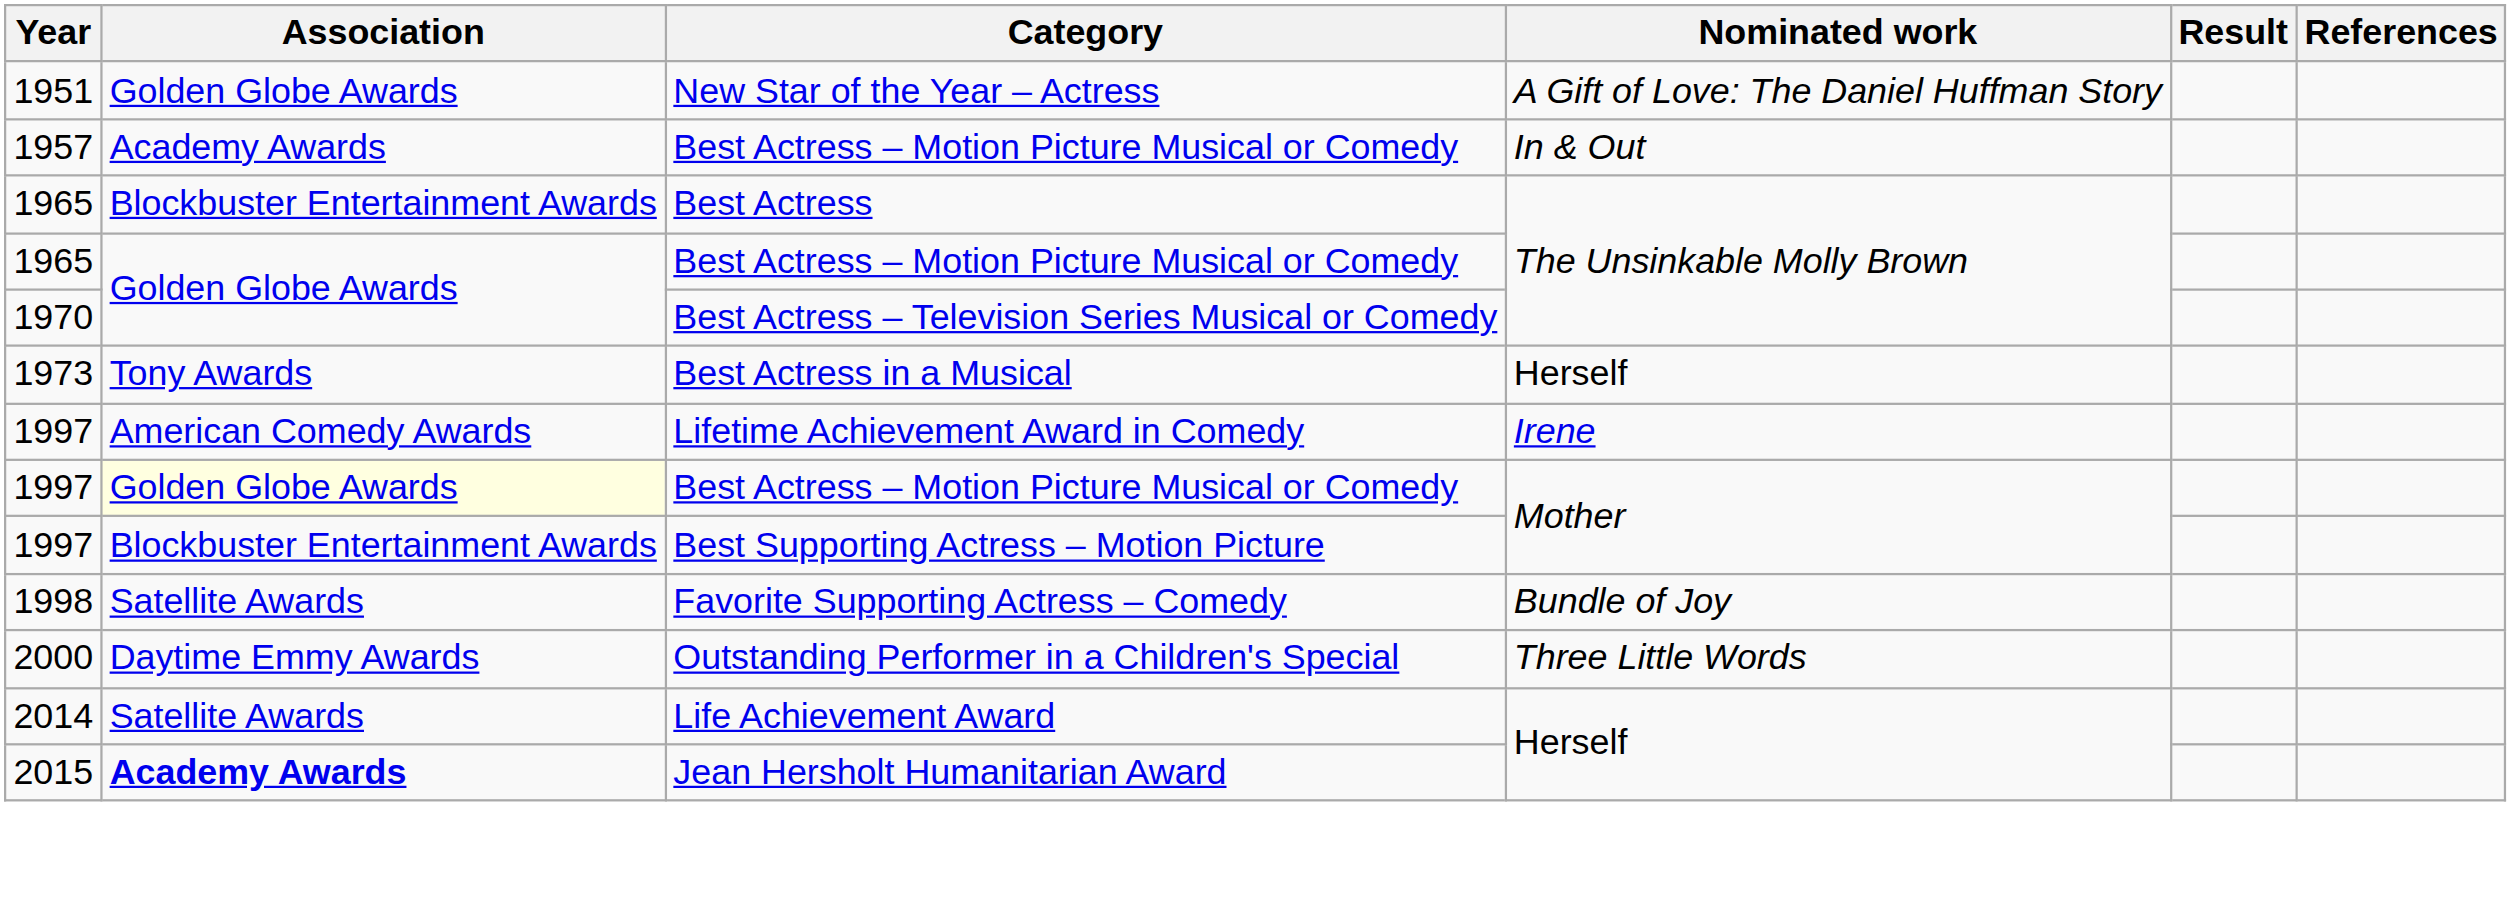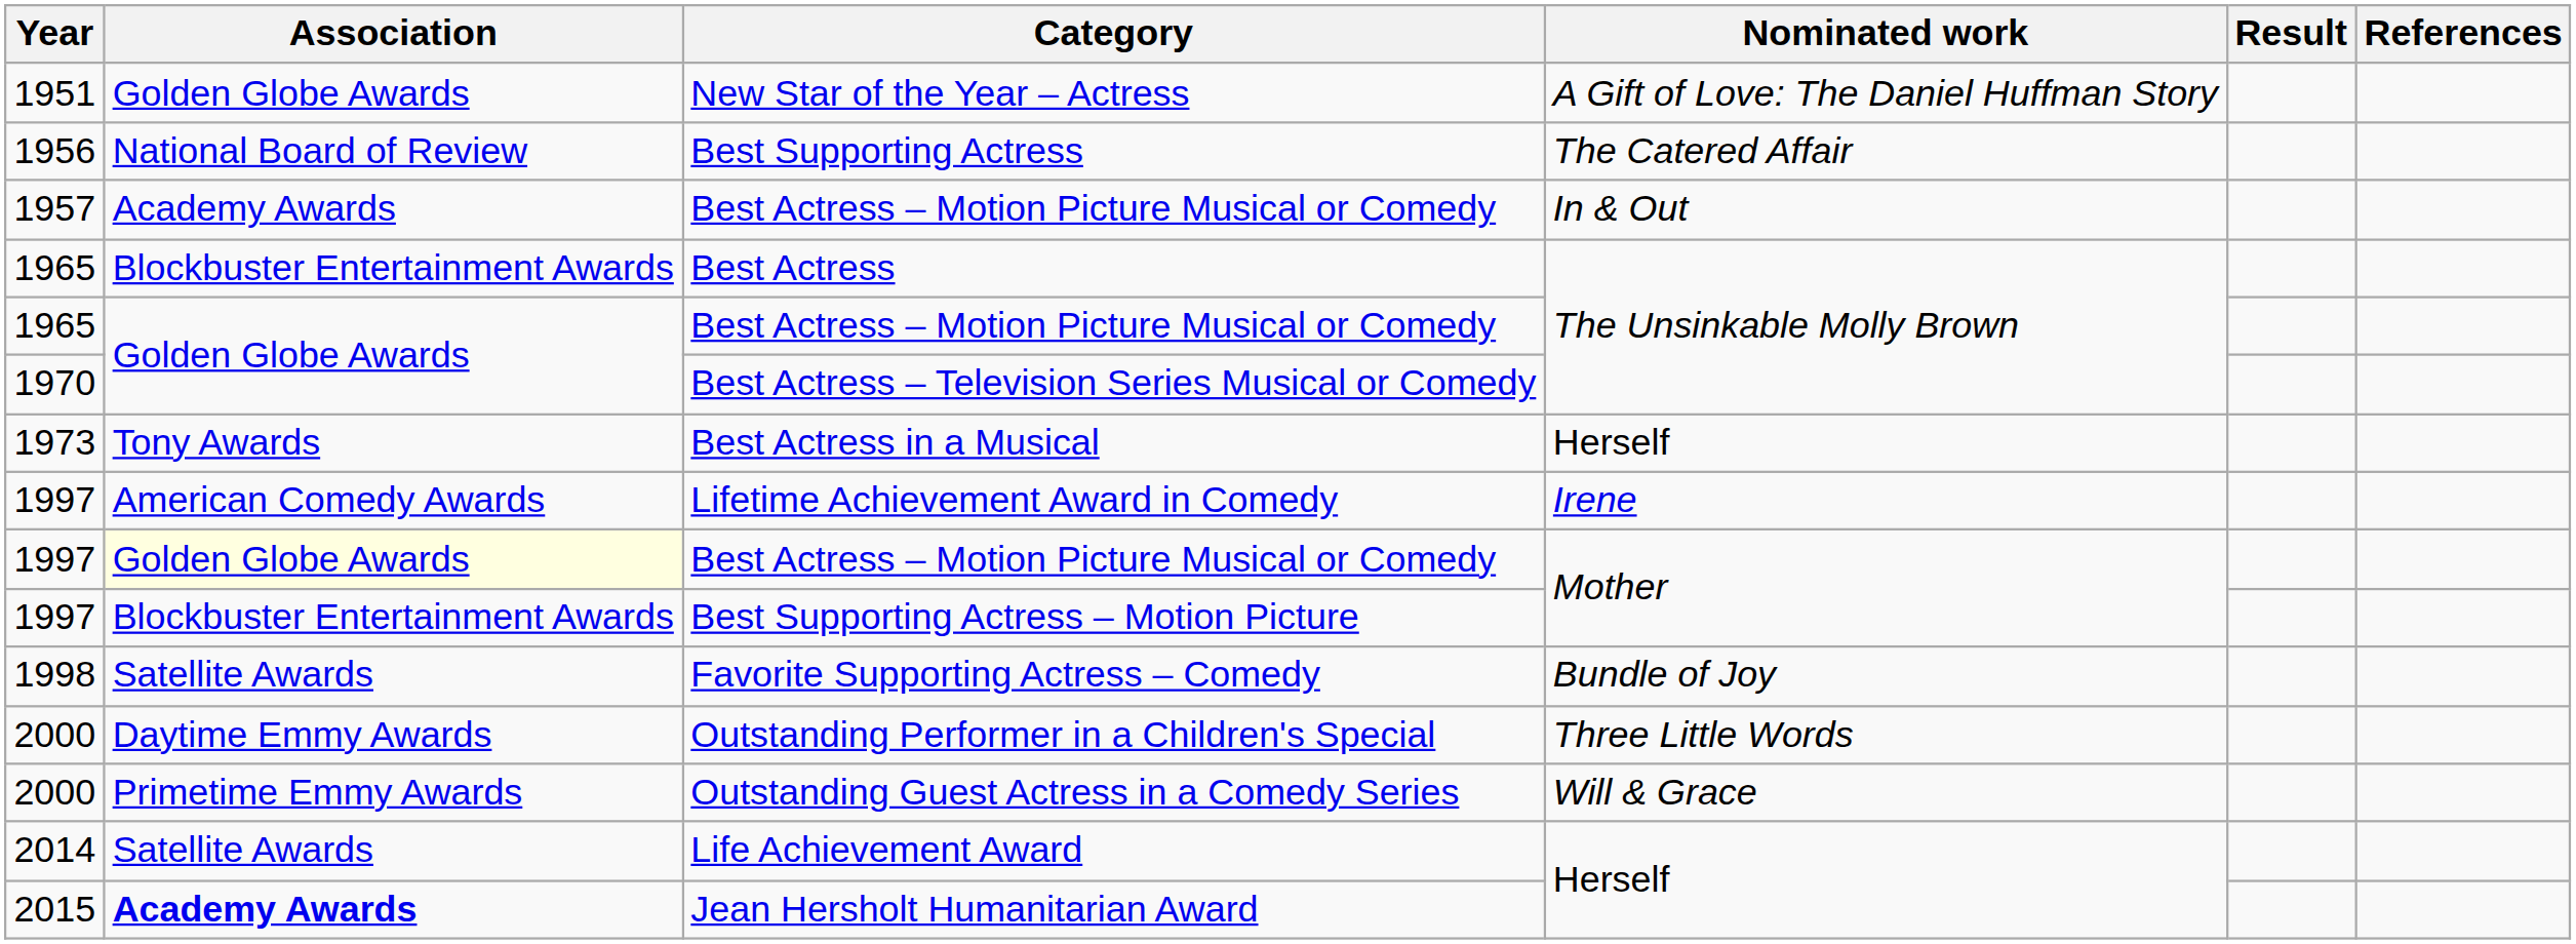+ row: 1956 | National Board of Review | Best Supporting Actress | The Catered Affair
+ row: 2000 | Primetime Emmy Awards | Outstanding Guest Actress in a Comedy Series | Will & Grace
